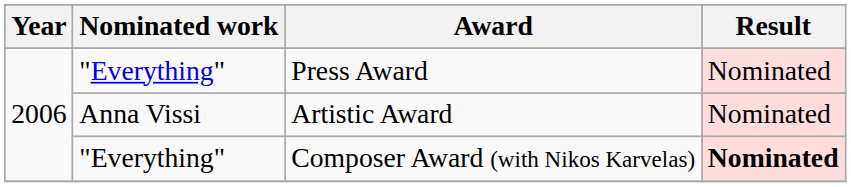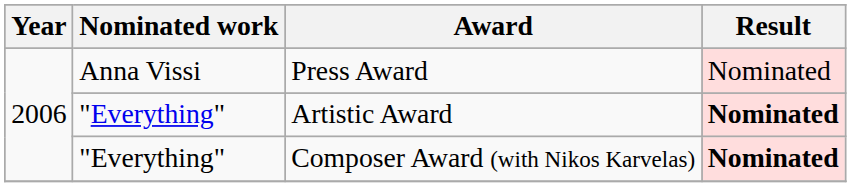Press Award | Nominated work: "Everything" -> Anna Vissi
Artistic Award | Nominated work: Anna Vissi -> "Everything"
Artistic Award | Result: normal -> bold
